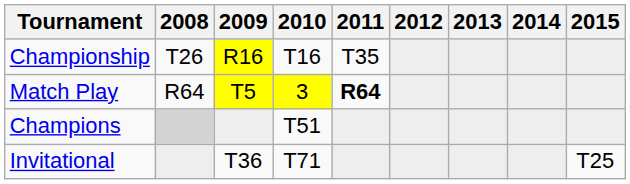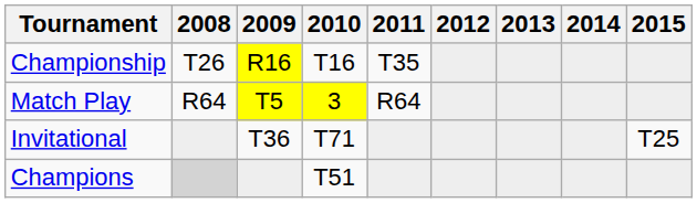Match Play | 2011: bold -> normal
rows swapped: Invitational <-> Champions
